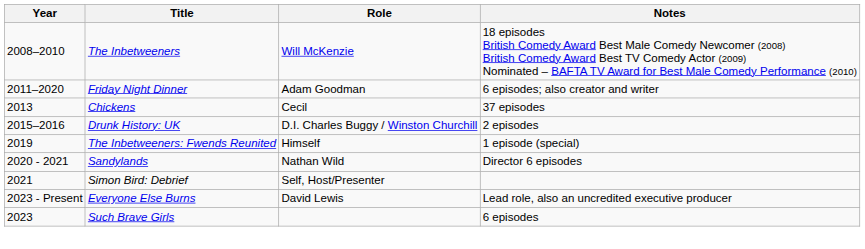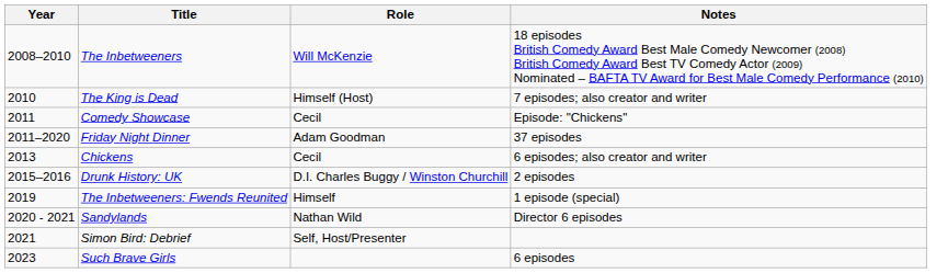+ row: 2010 | The King is Dead | Himself (Host) | 7 episodes; also creator and writer
+ row: 2011 | Comedy Showcase | Cecil | Episode: "Chickens"
Friday Night Dinner | Notes: 6 episodes; also creator and writer -> 37 episodes
Chickens | Notes: 37 episodes -> 6 episodes; also creator and writer
- row: 2023 - Present | Everyone Else Burns | David Lewis | Lead role, also an uncredited executive producer
